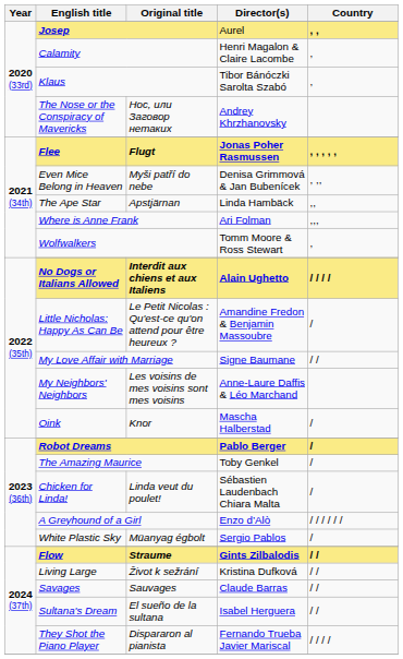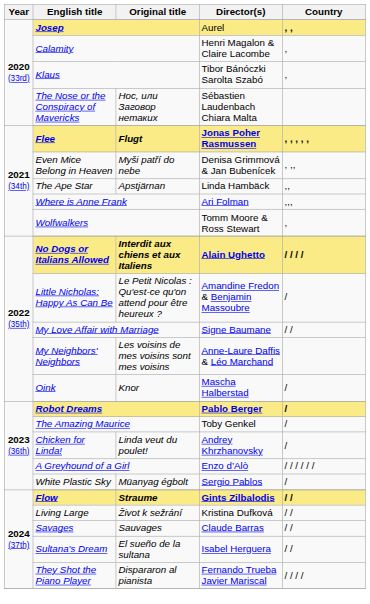The Nose or the Conspiracy of Mavericks | Director(s): Andrey Khrzhanovsky -> Sébastien Laudenbach Chiara Malta
Chicken for Linda! | Director(s): Sébastien Laudenbach Chiara Malta -> Andrey Khrzhanovsky
